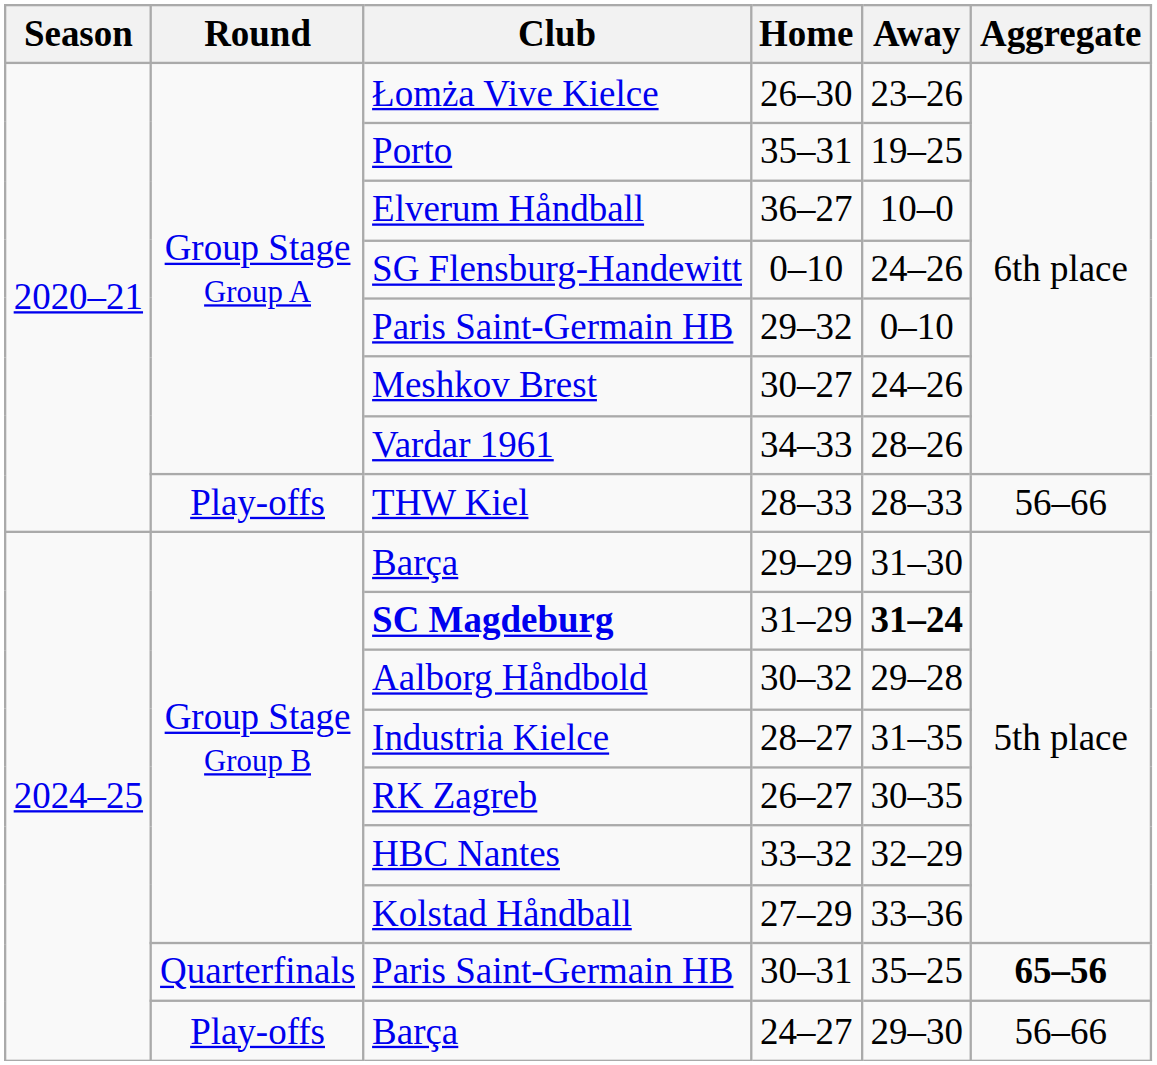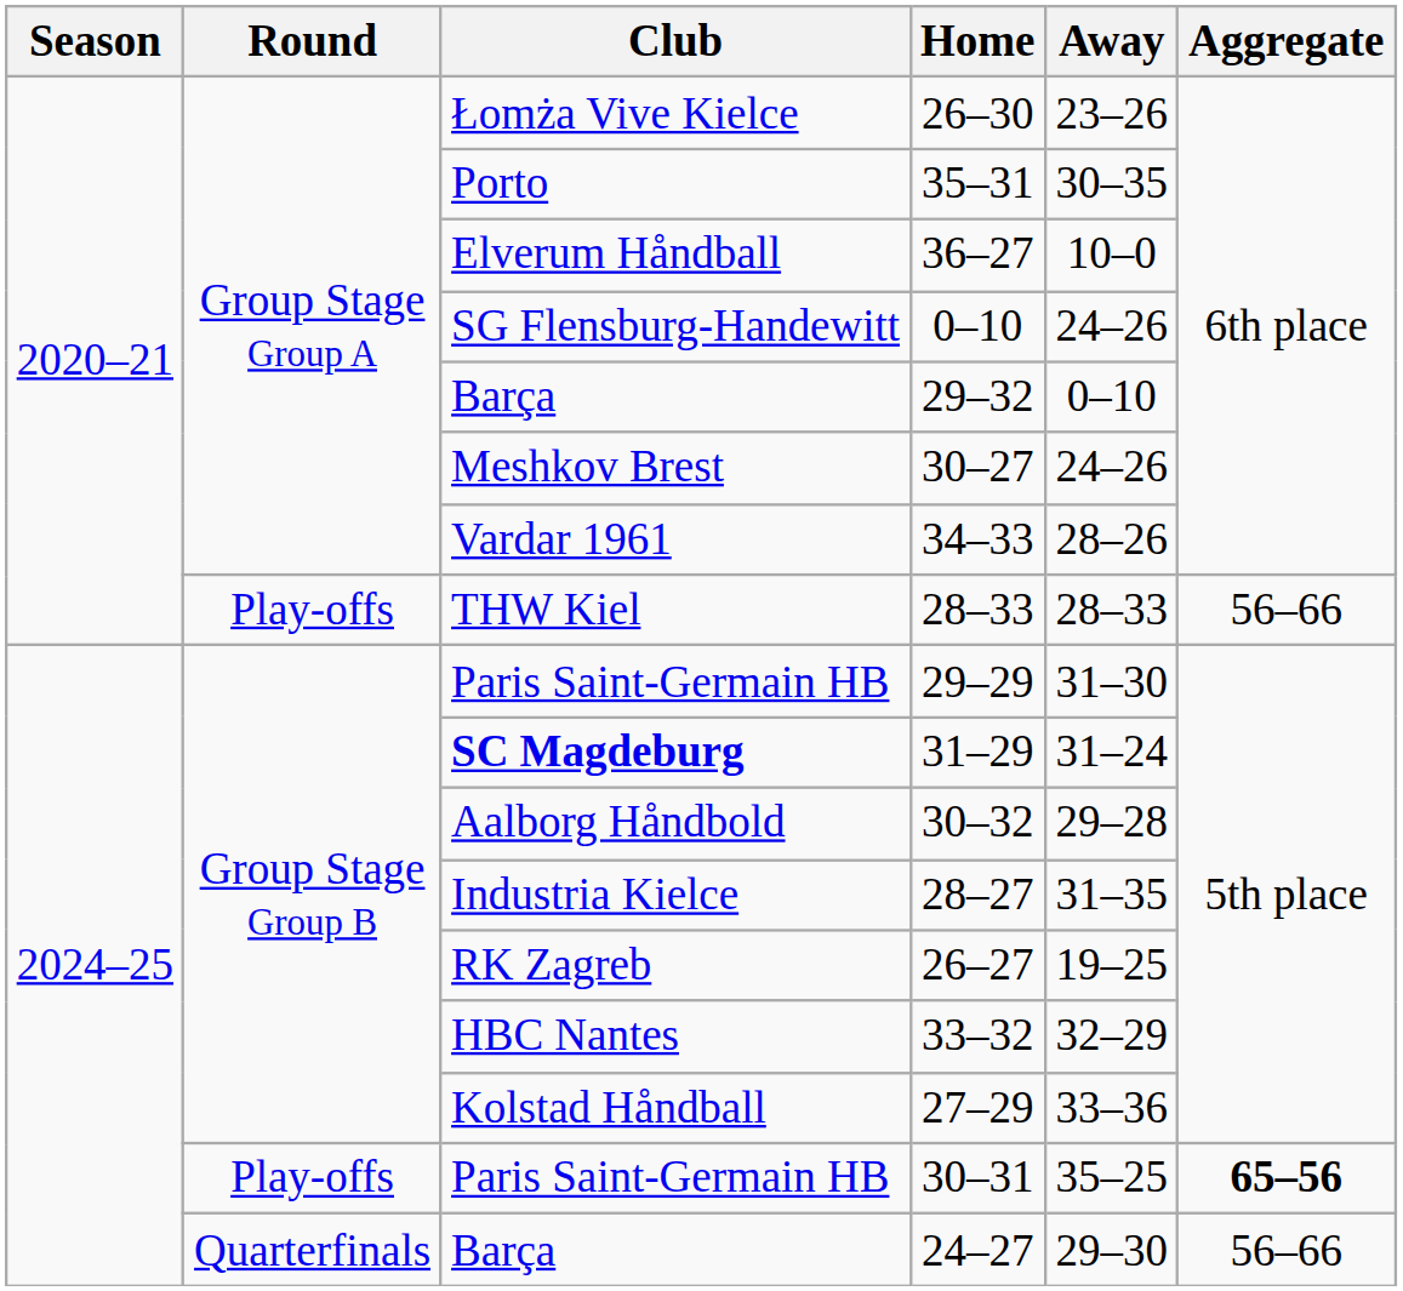35–31 | Away: 19–25 -> 30–35
29–32 | Club: Paris Saint-Germain HB -> Barça
29–29 | Club: Barça -> Paris Saint-Germain HB
31–29 | Away: bold -> normal
26–27 | Away: 30–35 -> 19–25
30–31 | Round: Quarterfinals -> Play-offs
24–27 | Round: Play-offs -> Quarterfinals
